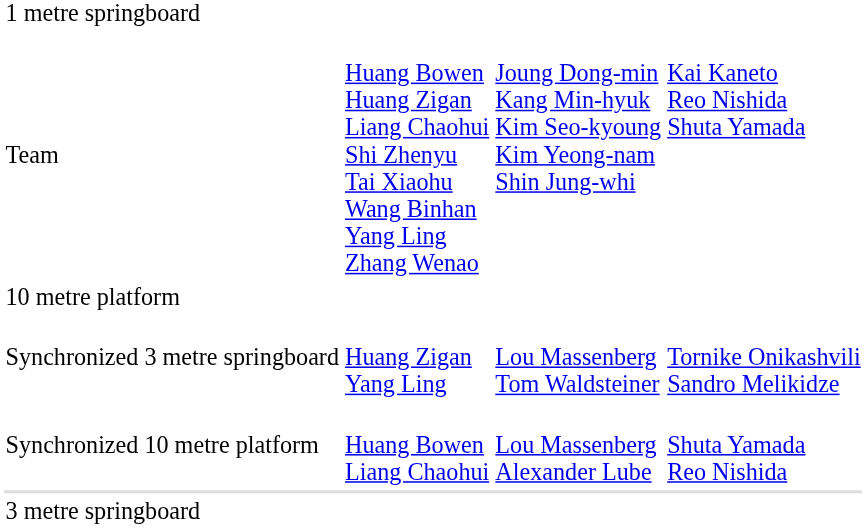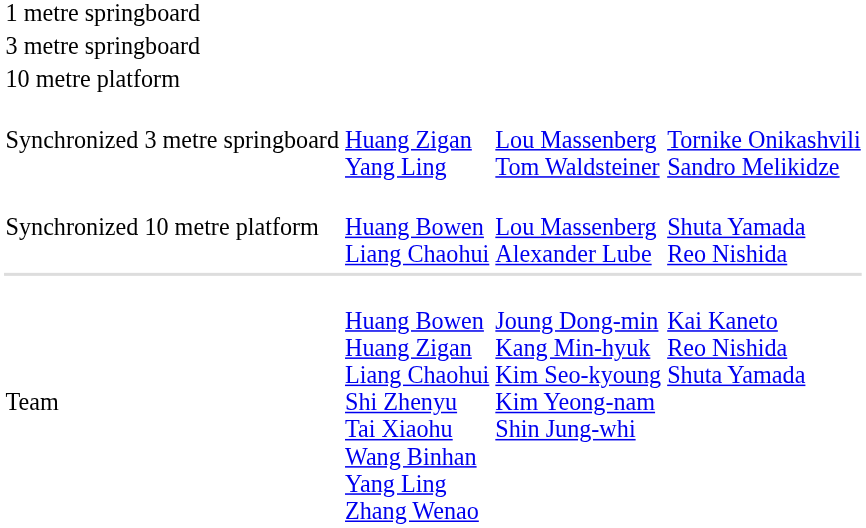rows swapped: 3 metre springboard <-> Team
